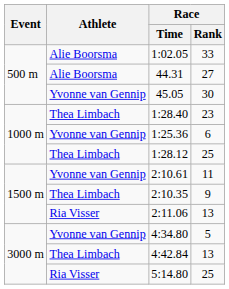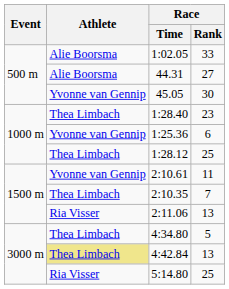2:10.35 | Race / Rank: 9 -> 7
4:34.80 | Athlete: Yvonne van Gennip -> Thea Limbach
4:42.84 | Athlete: no background -> khaki background
